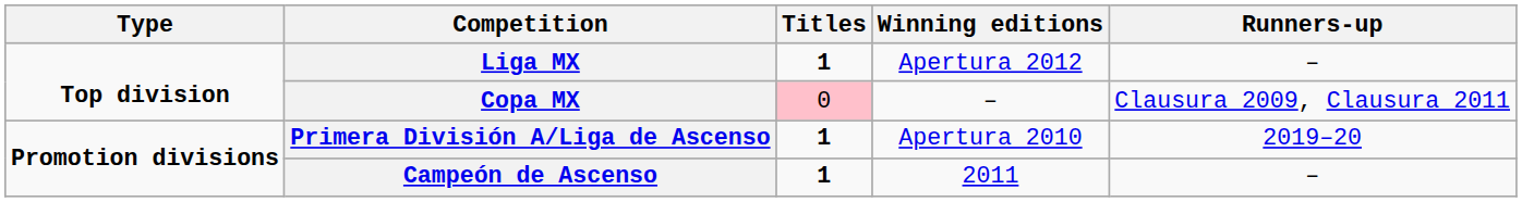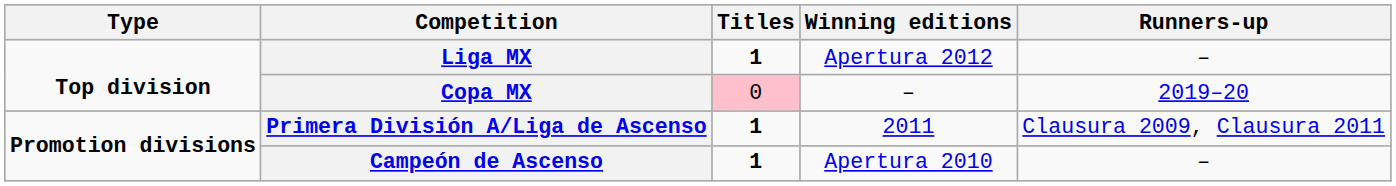Copa MX | Runners-up: Clausura 2009, Clausura 2011 -> 2019–20
Primera División A/Liga de Ascenso | Winning editions: Apertura 2010 -> 2011
Primera División A/Liga de Ascenso | Runners-up: 2019–20 -> Clausura 2009, Clausura 2011
Campeón de Ascenso | Winning editions: 2011 -> Apertura 2010
